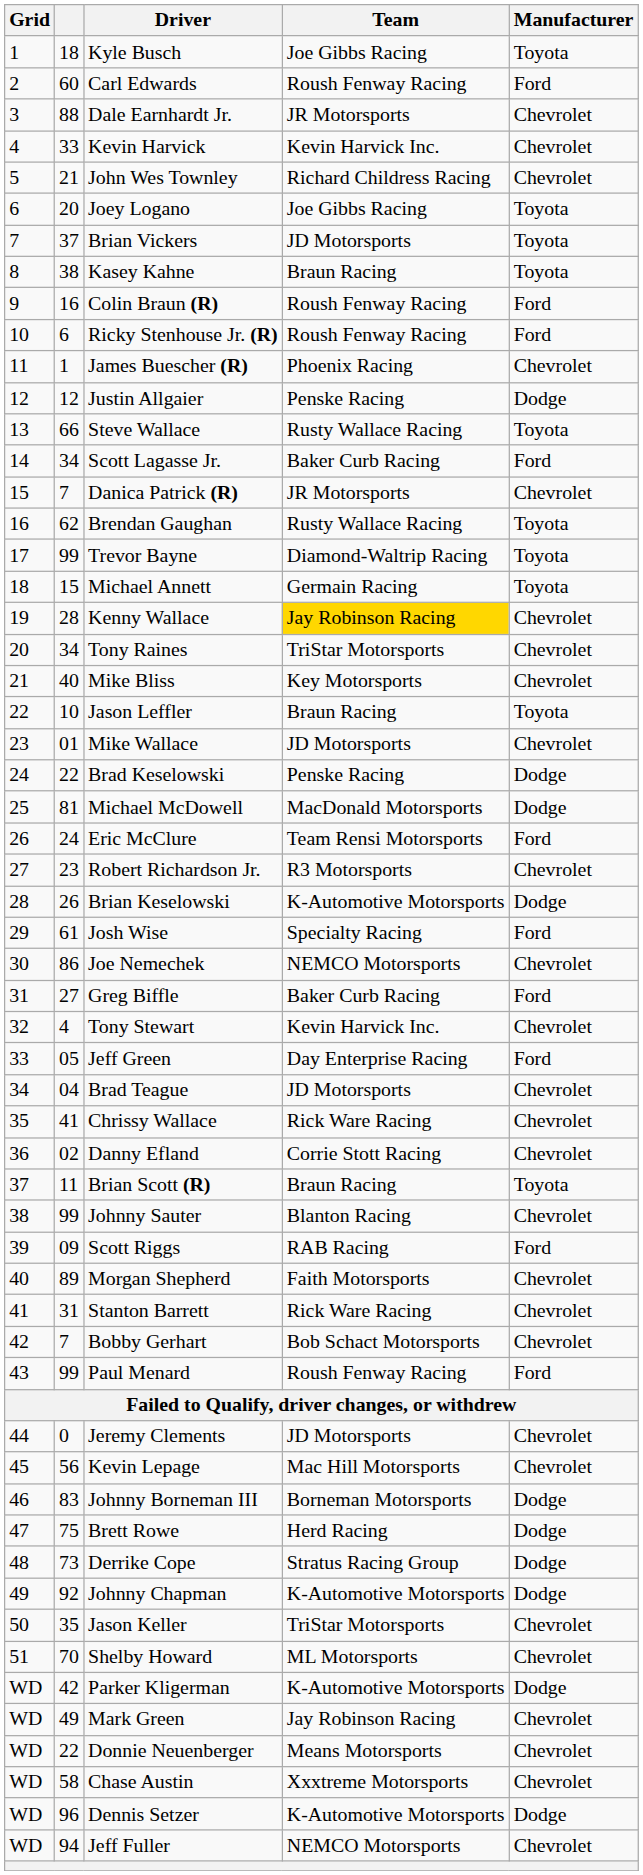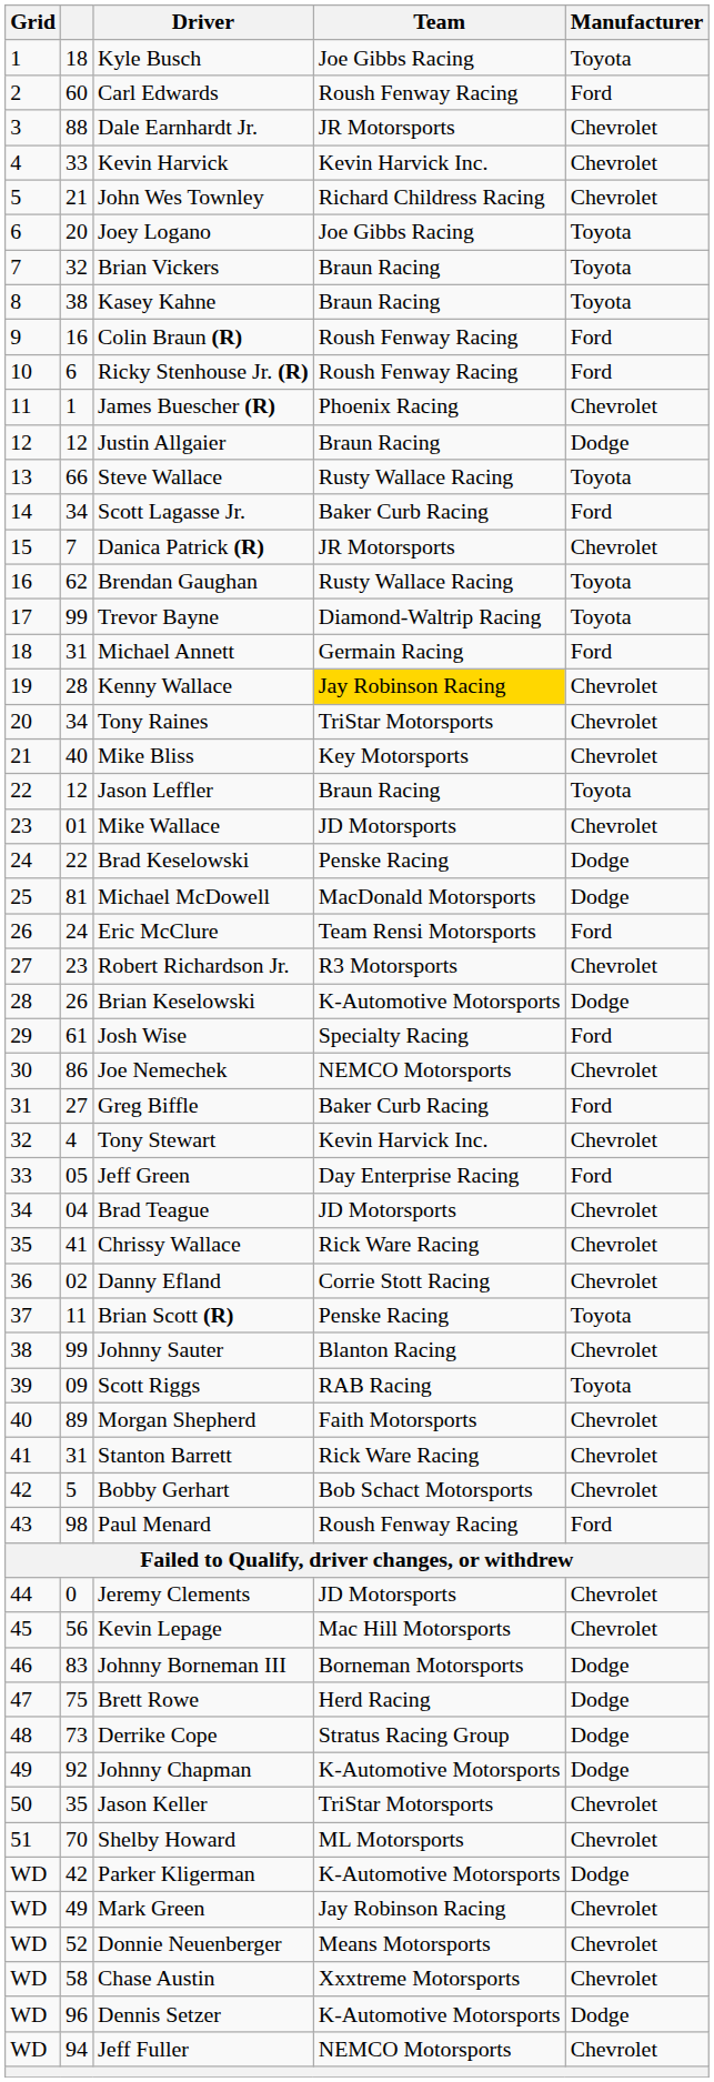Brian Vickers | column 2: 37 -> 32
Brian Vickers | Team: JD Motorsports -> Braun Racing
Justin Allgaier | Team: Penske Racing -> Braun Racing
Michael Annett | column 2: 15 -> 31
Michael Annett | Manufacturer: Toyota -> Ford
Jason Leffler | column 2: 10 -> 12
Brian Scott (R) | Team: Braun Racing -> Penske Racing
Scott Riggs | Manufacturer: Ford -> Toyota
Bobby Gerhart | column 2: 7 -> 5
Paul Menard | column 2: 99 -> 98
Donnie Neuenberger | column 2: 22 -> 52
